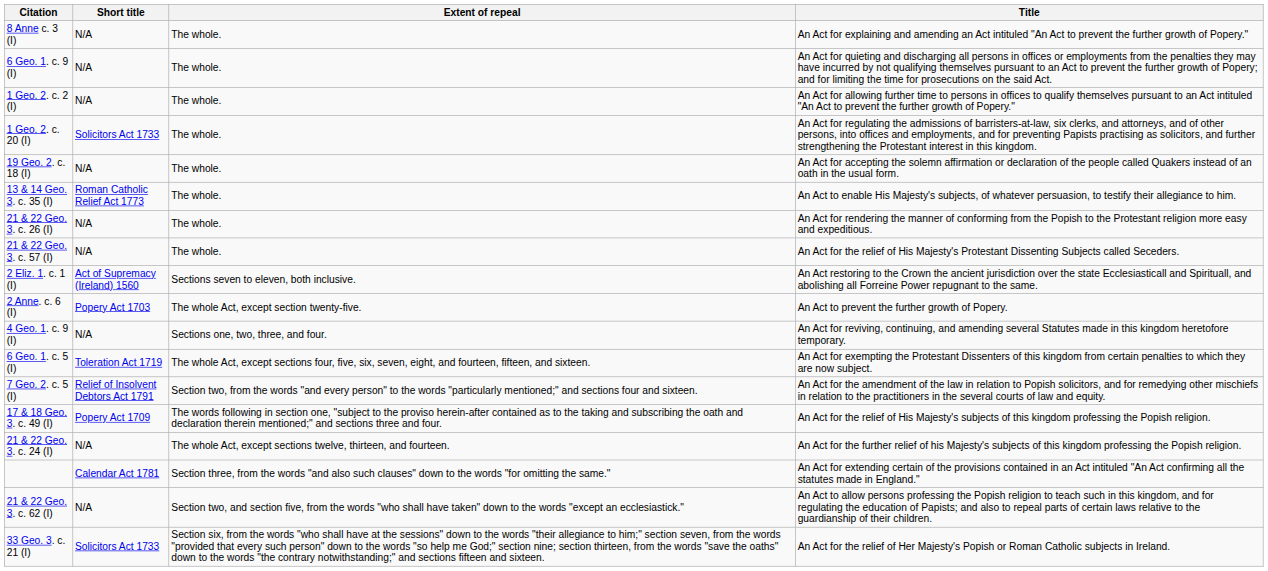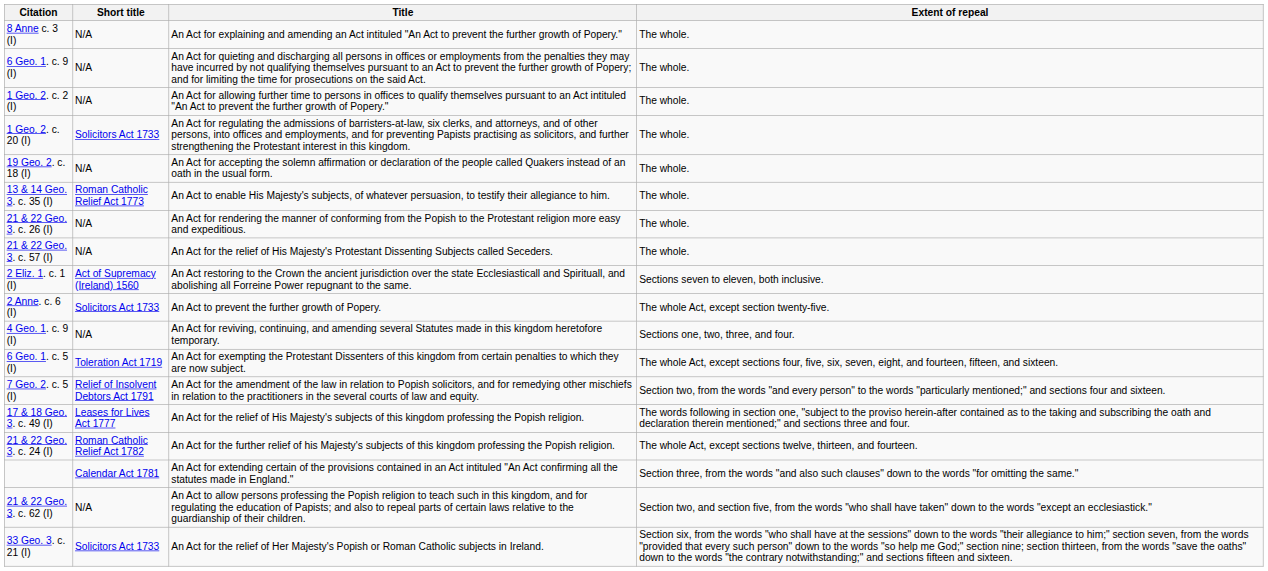columns swapped: Title <-> Extent of repeal
2 Anne. c. 6 (I) | Short title: Popery Act 1703 -> Solicitors Act 1733
17 & 18 Geo. 3. c. 49 (I) | Short title: Popery Act 1709 -> Leases for Lives Act 1777
21 & 22 Geo. 3. c. 24 (I) | Short title: N/A -> Roman Catholic Relief Act 1782
